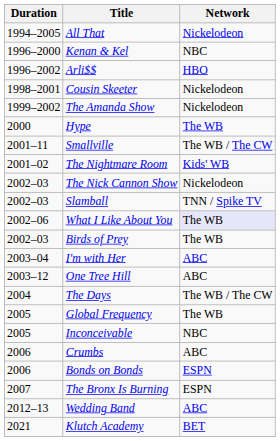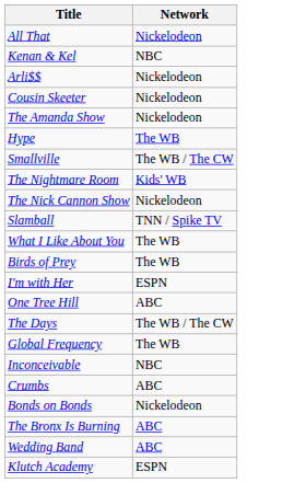- column: Duration | 1994–2005 | 1996–2000 | 1996–2002 | 1998–2001 | 1999–2002 | 2000 | 2001–11 | 2001–02 | 2002–03 | 2002–03 | 2002–06 | 2002–03 | 2003–04 | 2003–12 | 2004 | 2005 | 2005 | 2006 | 2006 | 2007 | 2012–13 | 2021
Arli$$ | Network: HBO -> Nickelodeon
What I Like About You | Network: lavender background -> no background
I'm with Her | Network: ABC -> ESPN
Bonds on Bonds | Network: ESPN -> Nickelodeon
The Bronx Is Burning | Network: ESPN -> ABC
Klutch Academy | Network: BET -> ESPN
